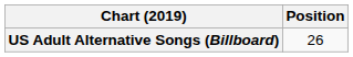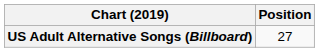US Adult Alternative Songs (Billboard) | Position: 26 -> 27
